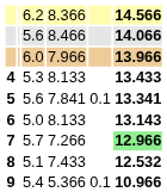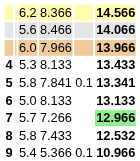5 | column 3: 5.6 -> 5.8
6 | column 6: 13.143 -> 13.133
8 | column 3: 5.1 -> 5.8
